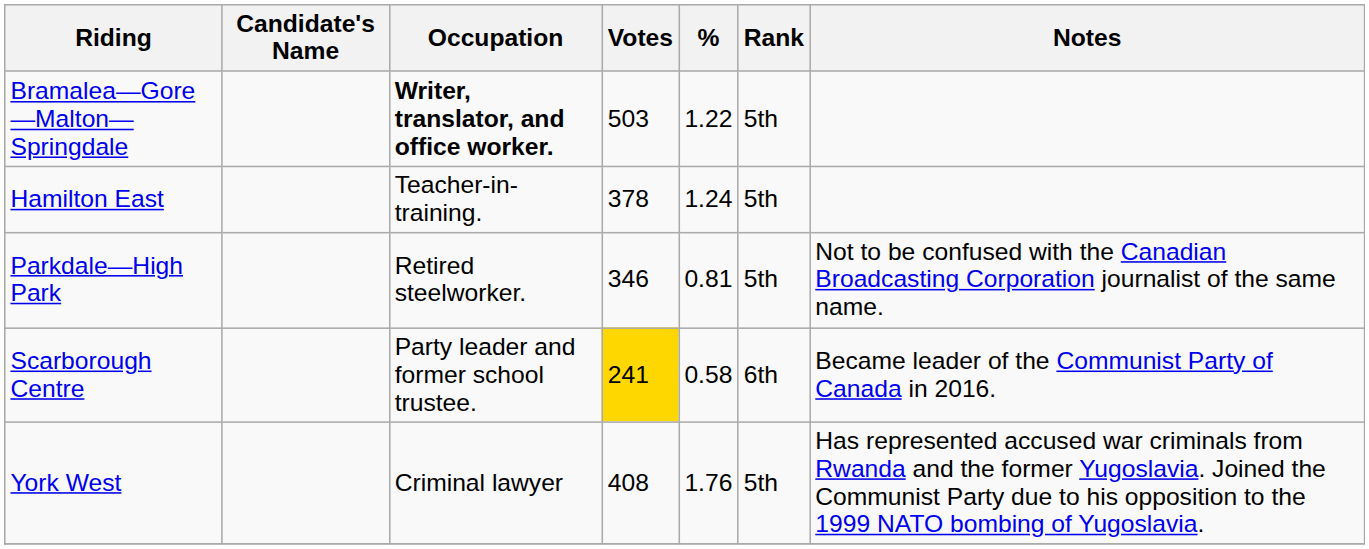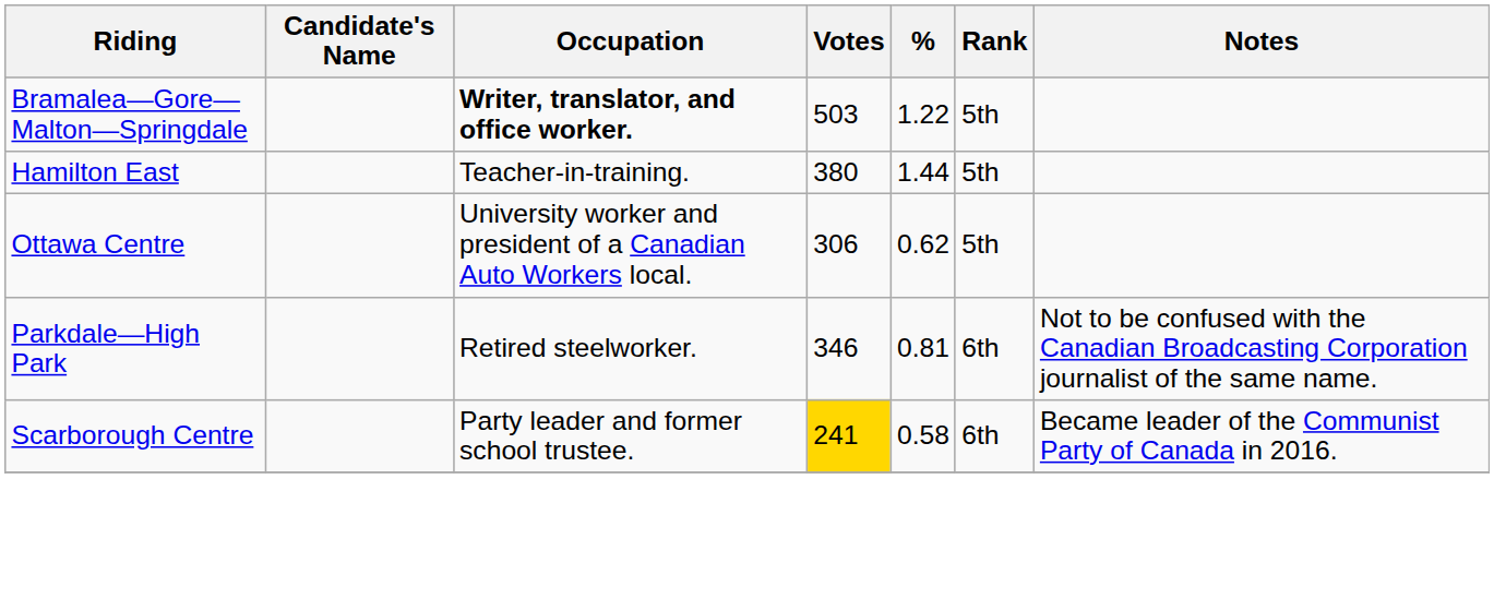Hamilton East | Votes: 378 -> 380
Hamilton East | %: 1.24 -> 1.44
+ row: Ottawa Centre | University worker and president of a Canadian Auto Workers local. | 306 | 0.62 | 5th
Parkdale—High Park | Rank: 5th -> 6th
- row: York West | Criminal lawyer | 408 | 1.76 | 5th | Has represented accused war criminals from Rwanda and the former Yugoslavia. Joined the Communist Party due to his opposition to the 1999 NATO bombing of Yugoslavia.
